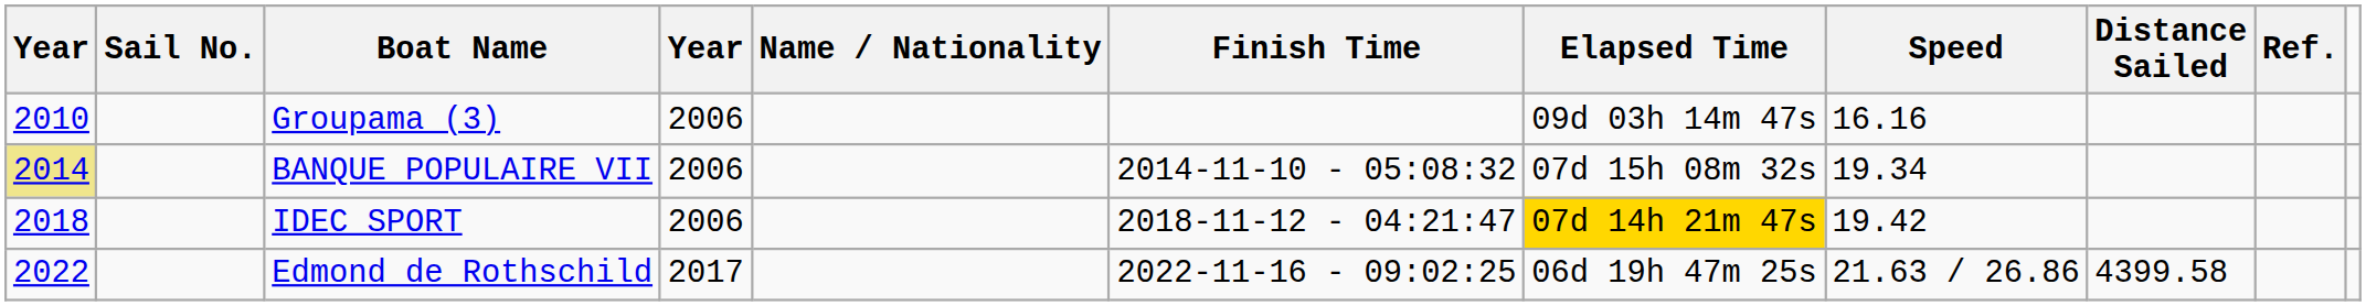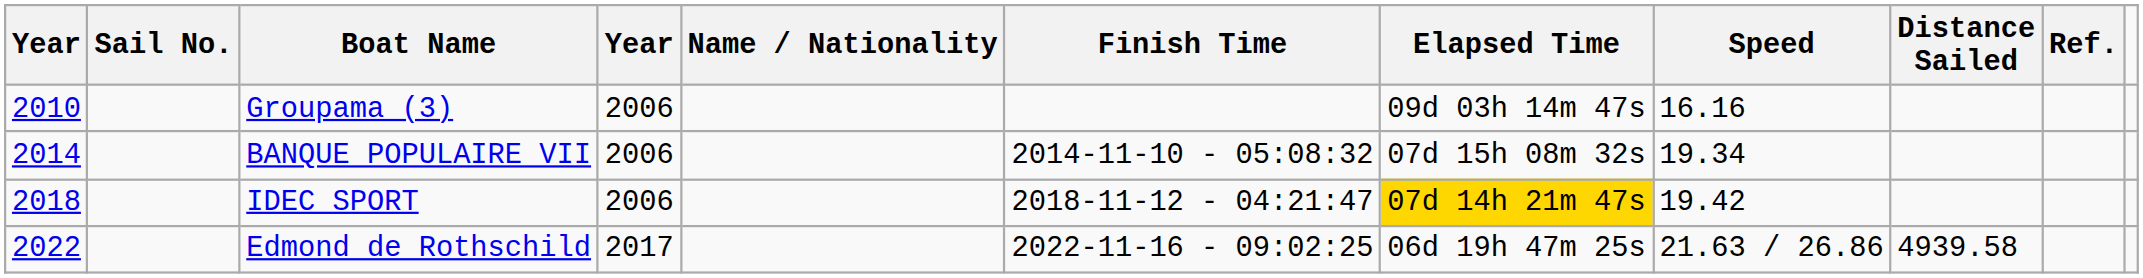BANQUE POPULAIRE VII | column 1: khaki background -> no background
Edmond de Rothschild | Distance Sailed: 4399.58 -> 4939.58
